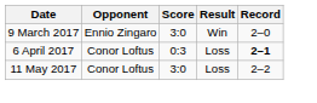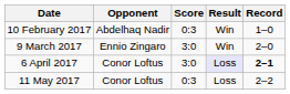+ row: 10 February 2017 | Abdelhaq Nadir | 0:3 | Win | 1–0
6 April 2017 | Score: 0:3 -> 3:0
6 April 2017 | Result: no background -> lavender background
11 May 2017 | Score: 3:0 -> 0:3
